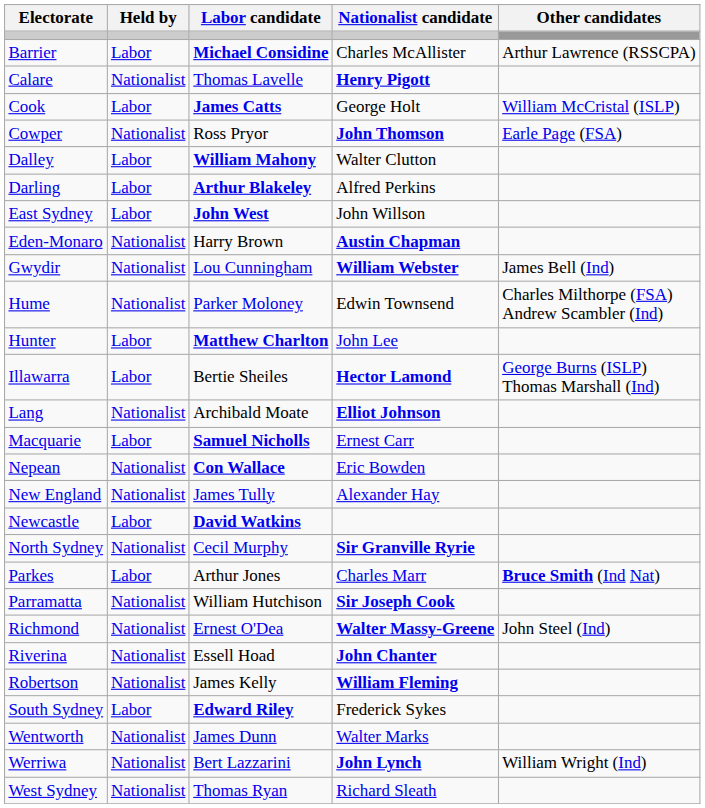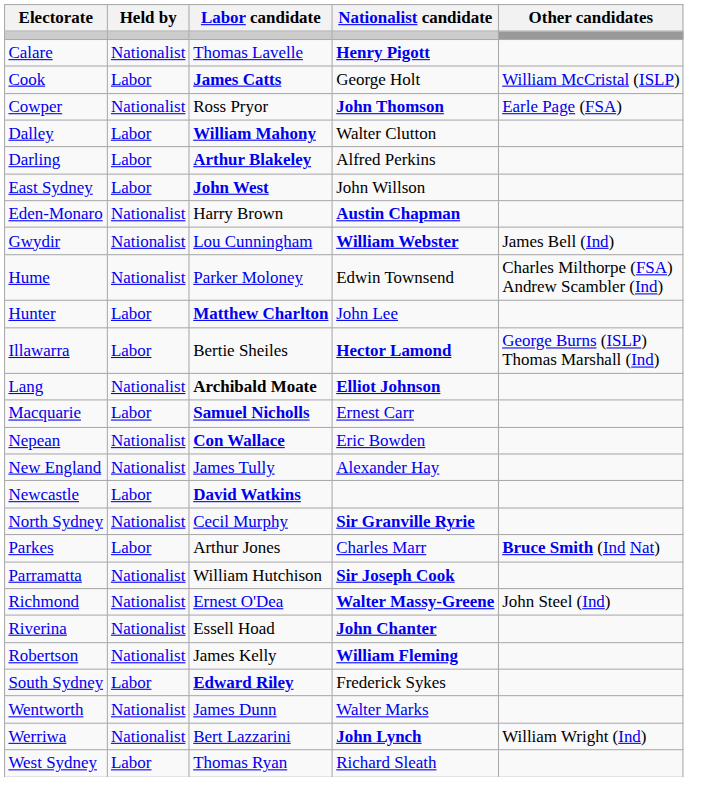- row: Barrier | Labor | Michael Considine | Charles McAllister | Arthur Lawrence (RSSCPA)
Lang | Labor candidate: normal -> bold
West Sydney | Held by: Nationalist -> Labor
